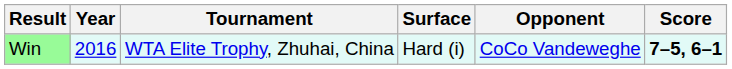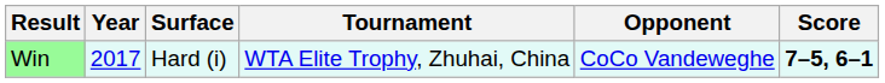columns swapped: Tournament <-> Surface
Win | Year: 2016 -> 2017
